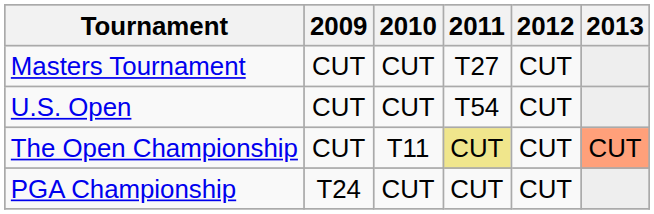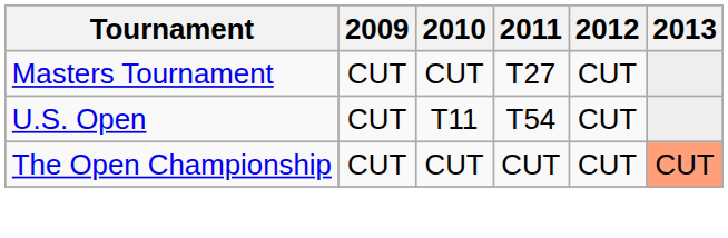U.S. Open | 2010: CUT -> T11
The Open Championship | 2010: T11 -> CUT
The Open Championship | 2011: khaki background -> no background
- row: PGA Championship | T24 | CUT | CUT | CUT
